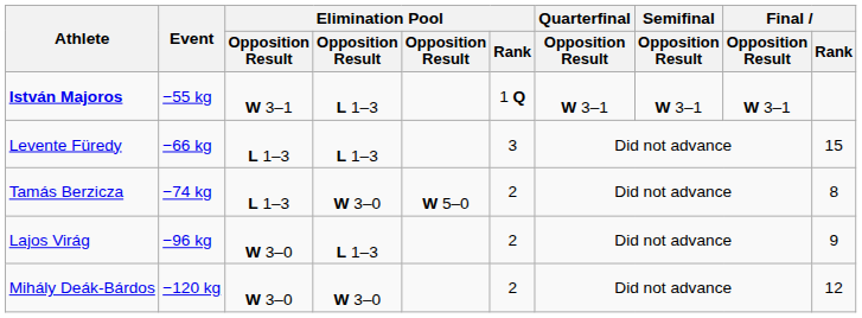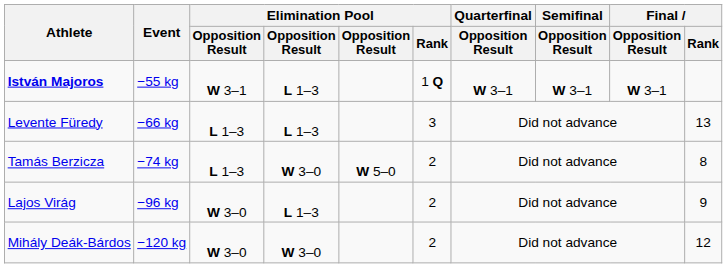Levente Füredy | Final / Rank: 15 -> 13
